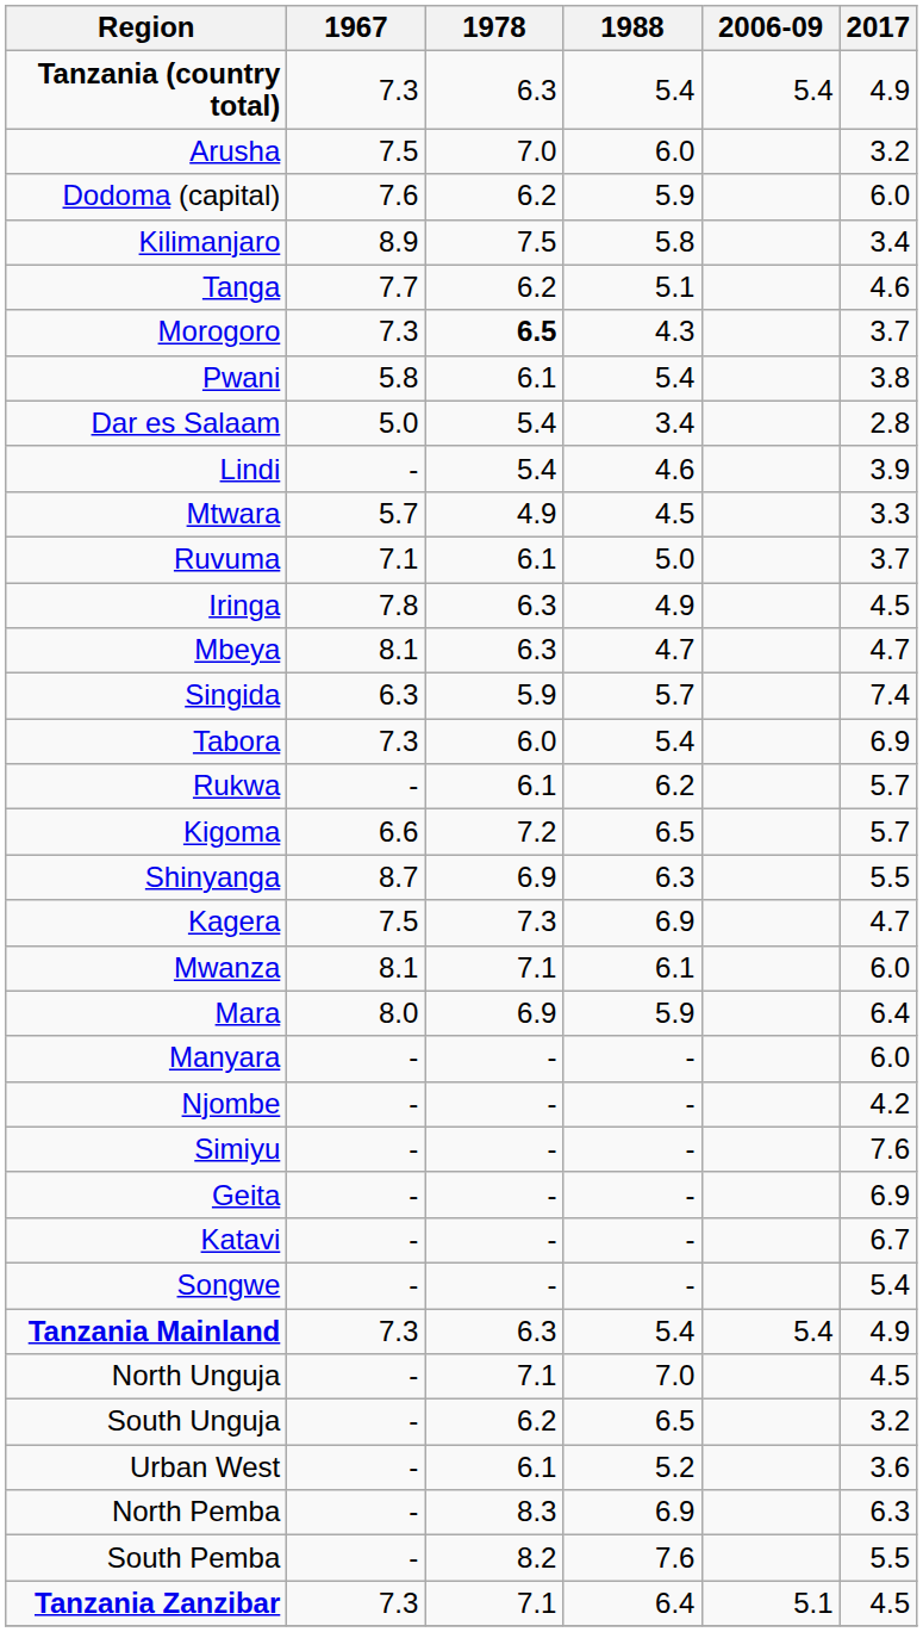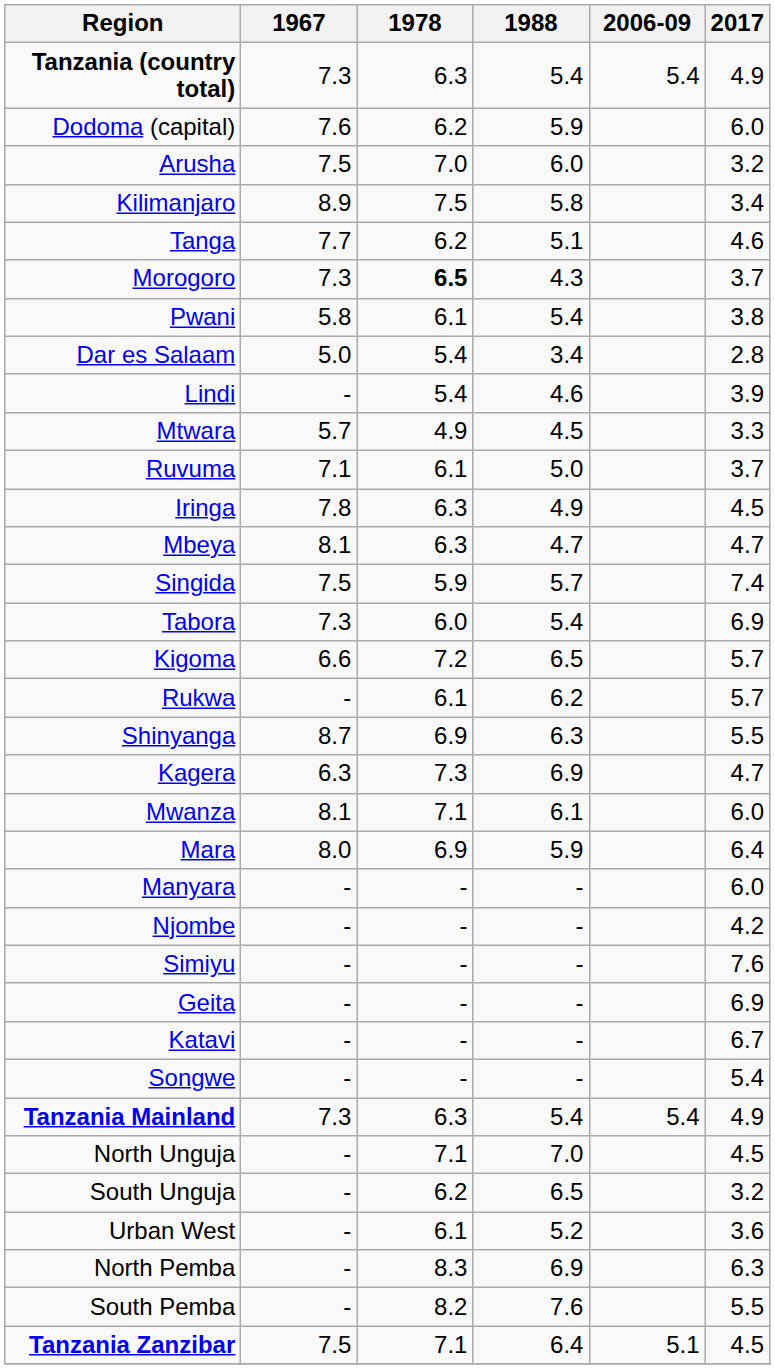rows swapped: Dodoma (capital) <-> Arusha
Singida | 1967: 6.3 -> 7.5
rows swapped: Rukwa <-> Kigoma
Kagera | 1967: 7.5 -> 6.3
Tanzania Zanzibar | 1967: 7.3 -> 7.5
